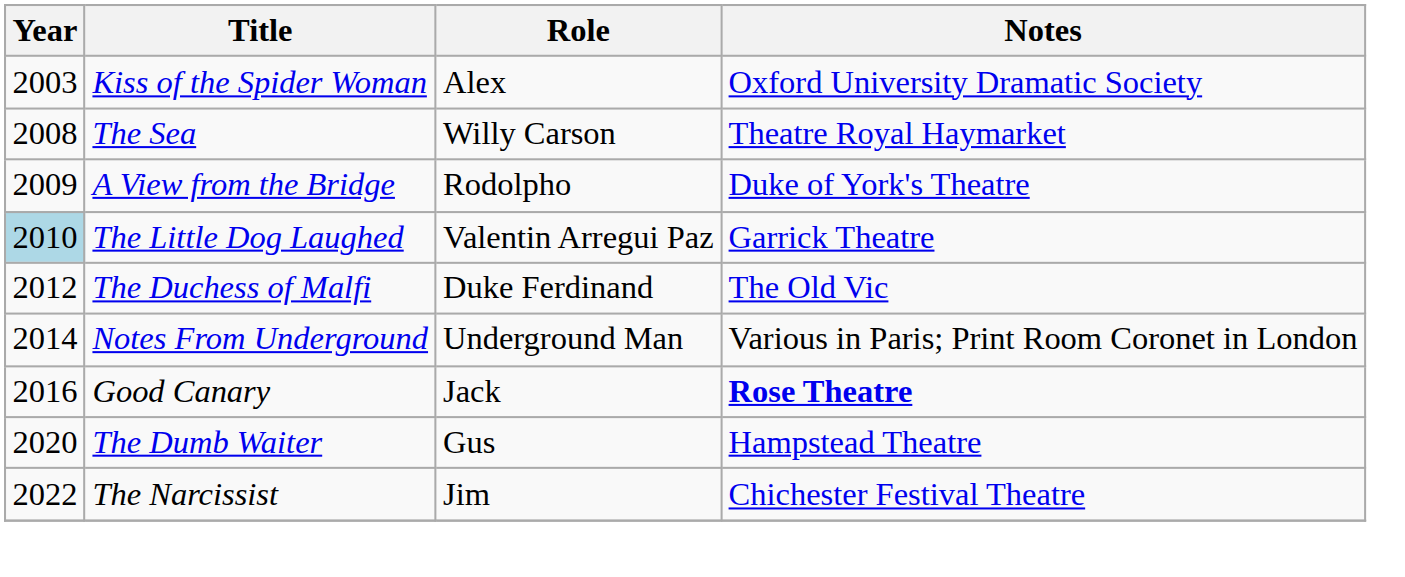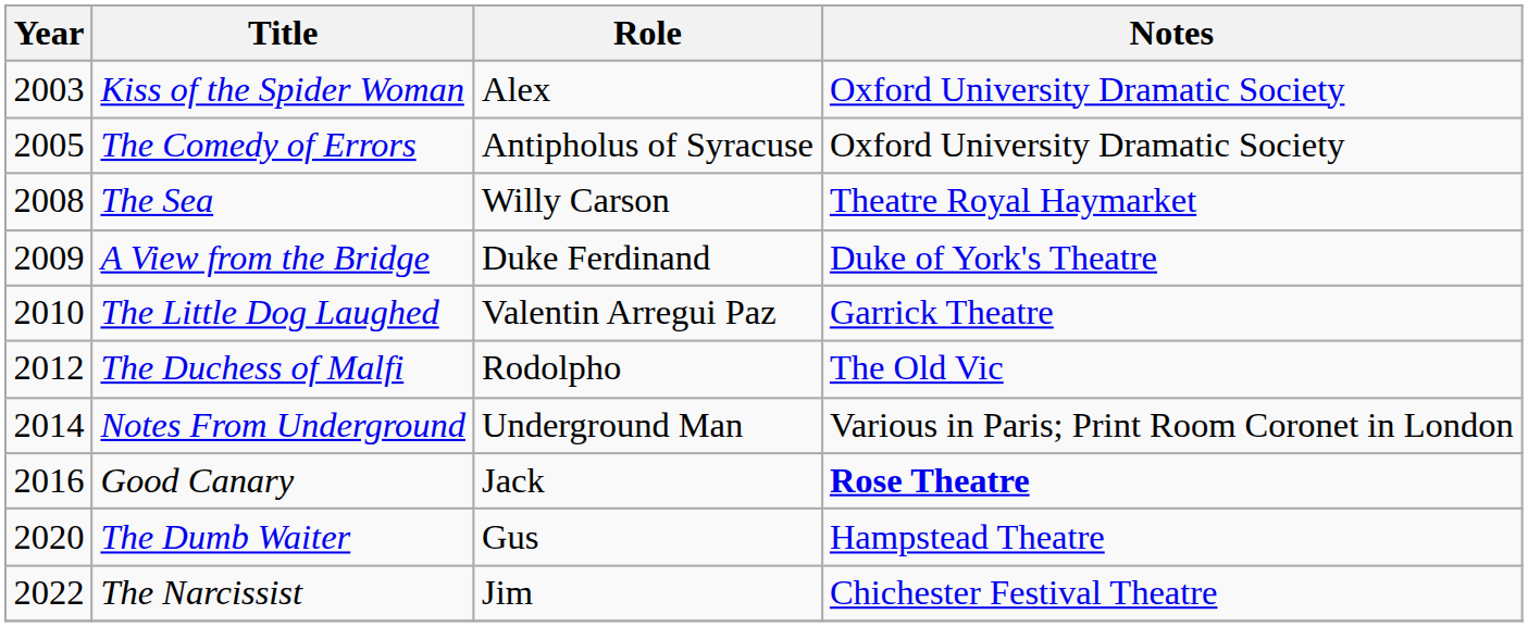+ row: 2005 | The Comedy of Errors | Antipholus of Syracuse | Oxford University Dramatic Society
A View from the Bridge | Role: Rodolpho -> Duke Ferdinand
The Little Dog Laughed | Year: lightblue background -> no background
The Duchess of Malfi | Role: Duke Ferdinand -> Rodolpho
